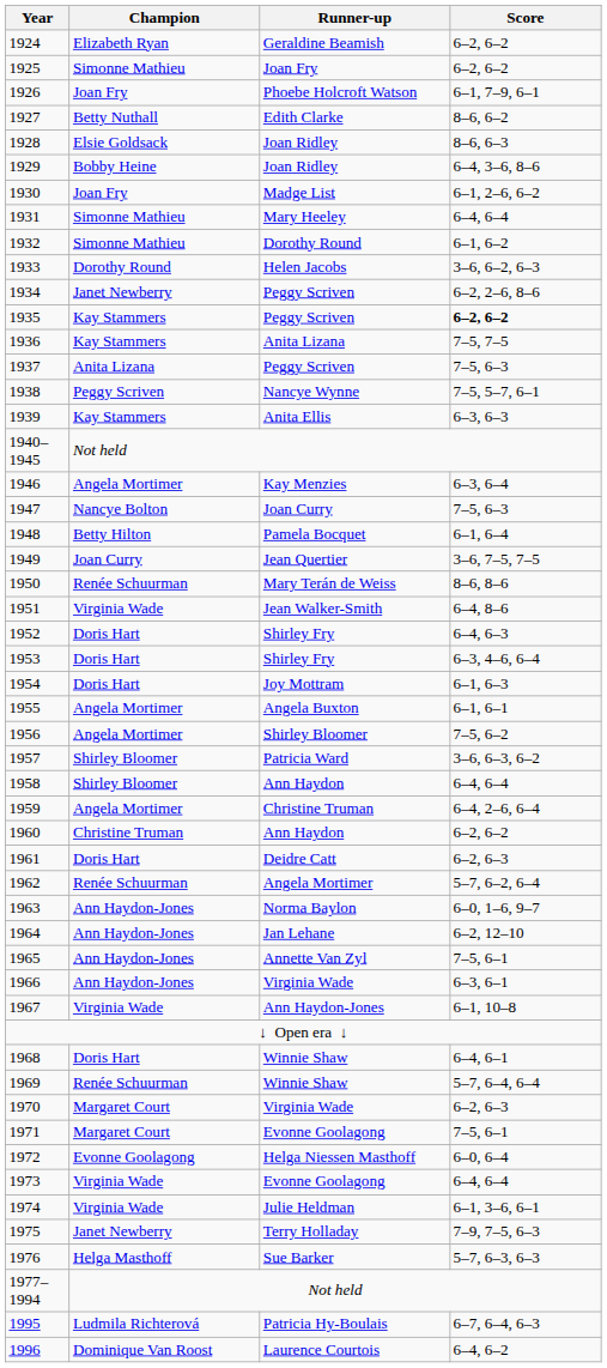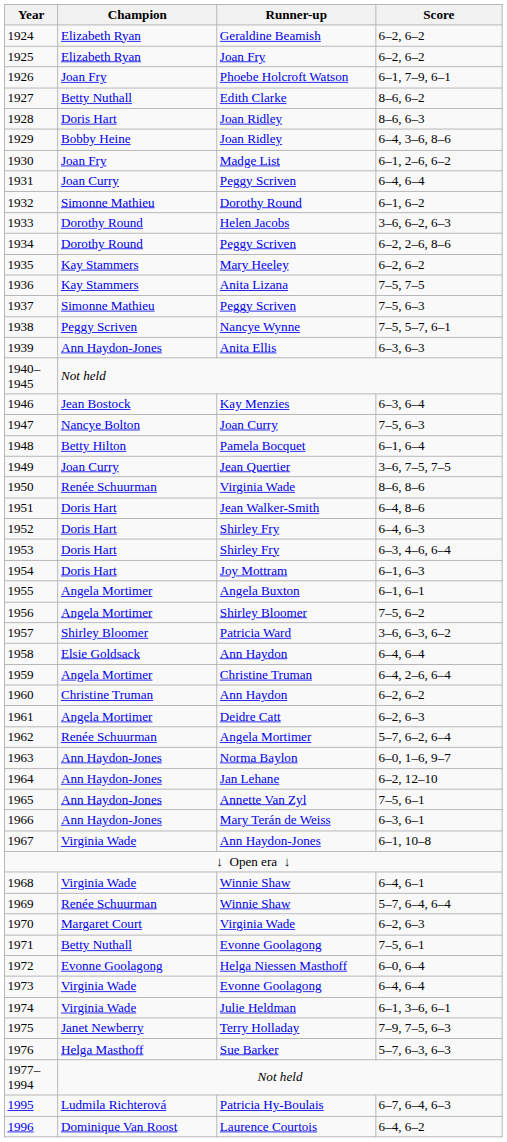1925 | Champion: Simonne Mathieu -> Elizabeth Ryan
1928 | Champion: Elsie Goldsack -> Doris Hart
1931 | Champion: Simonne Mathieu -> Joan Curry
1931 | Runner-up: Mary Heeley -> Peggy Scriven
1934 | Champion: Janet Newberry -> Dorothy Round
1935 | Runner-up: Peggy Scriven -> Mary Heeley
1935 | Score: bold -> normal
1937 | Champion: Anita Lizana -> Simonne Mathieu
1939 | Champion: Kay Stammers -> Ann Haydon-Jones
1946 | Champion: Angela Mortimer -> Jean Bostock
1950 | Runner-up: Mary Terán de Weiss -> Virginia Wade
1951 | Champion: Virginia Wade -> Doris Hart
1958 | Champion: Shirley Bloomer -> Elsie Goldsack
1961 | Champion: Doris Hart -> Angela Mortimer
1966 | Runner-up: Virginia Wade -> Mary Terán de Weiss
1968 | Champion: Doris Hart -> Virginia Wade
1971 | Champion: Margaret Court -> Betty Nuthall
